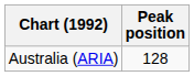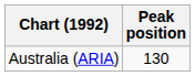Australia (ARIA) | Peak position: 128 -> 130
